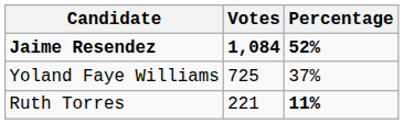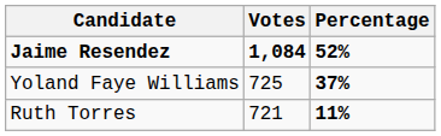Yoland Faye Williams | Percentage: normal -> bold
Ruth Torres | Votes: 221 -> 721
